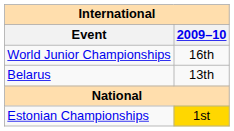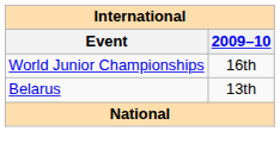- row: Estonian Championships | 1st
